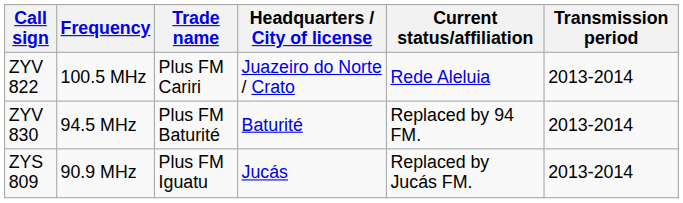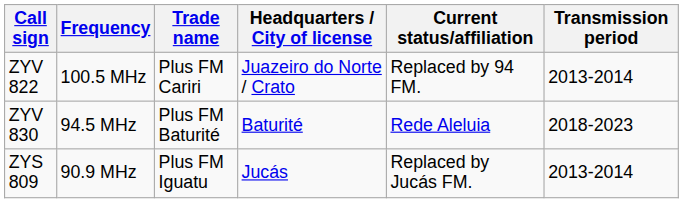ZYV 822 | Current status/affiliation: Rede Aleluia -> Replaced by 94 FM.
ZYV 830 | Current status/affiliation: Replaced by 94 FM. -> Rede Aleluia
ZYV 830 | Transmission period: 2013-2014 -> 2018-2023
